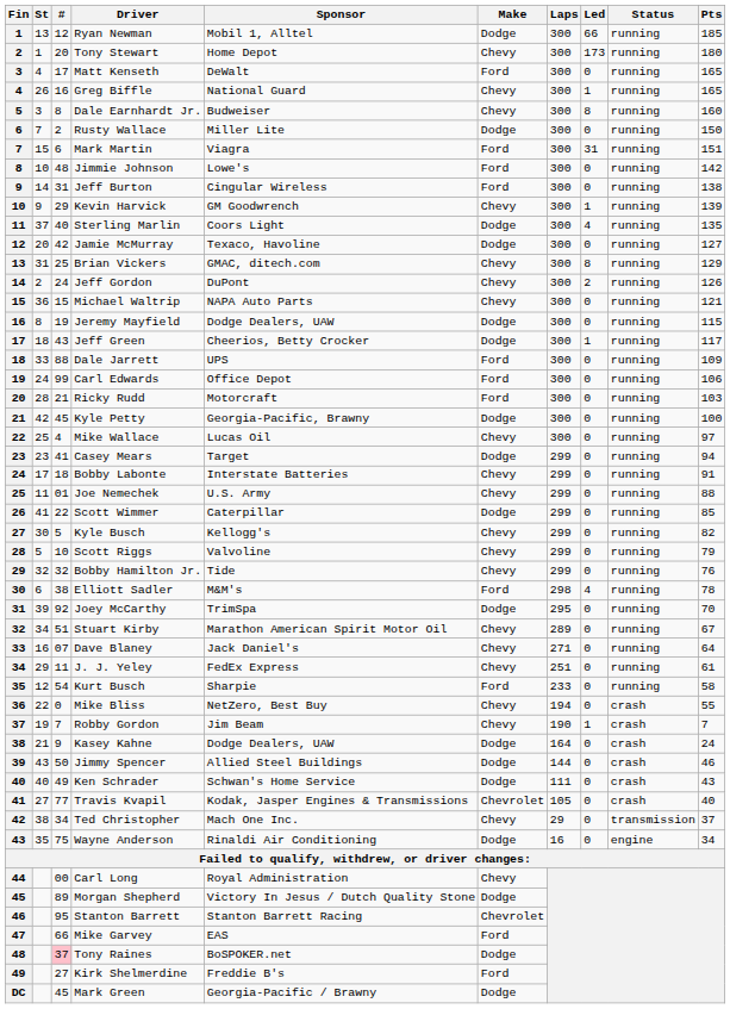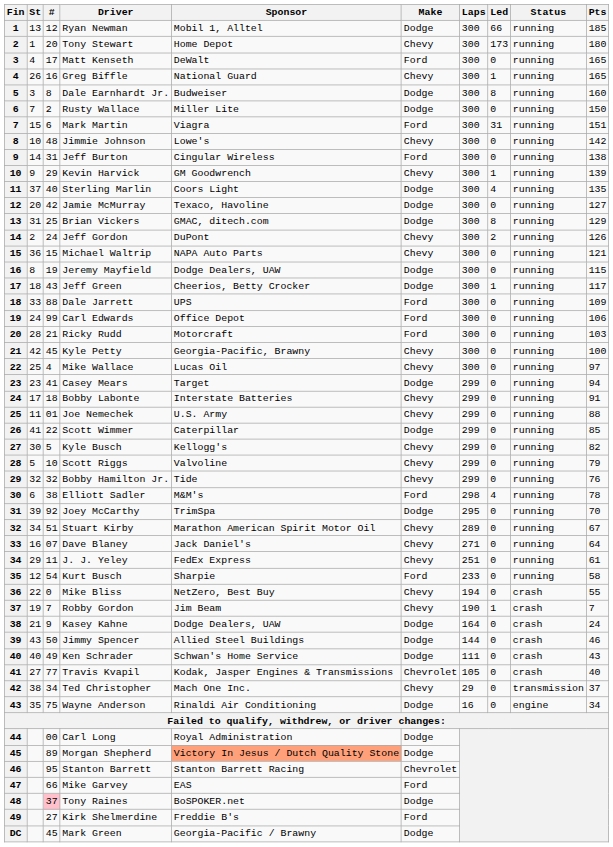Dale Earnhardt Jr. | Make: Chevy -> Dodge
Jimmie Johnson | Make: Ford -> Chevy
Brian Vickers | Make: Chevy -> Dodge
Kyle Petty | Make: Dodge -> Chevy
Carl Long | Make: Chevy -> Dodge
Morgan Shepherd | Sponsor: no background -> lightsalmon background
